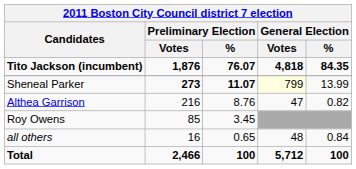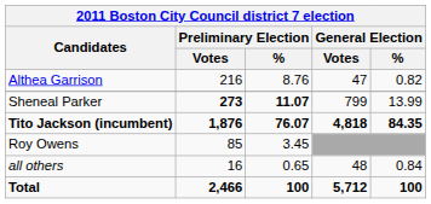rows swapped: Tito Jackson (incumbent) <-> Althea Garrison
Sheneal Parker | General Election / Votes: lightyellow background -> no background
